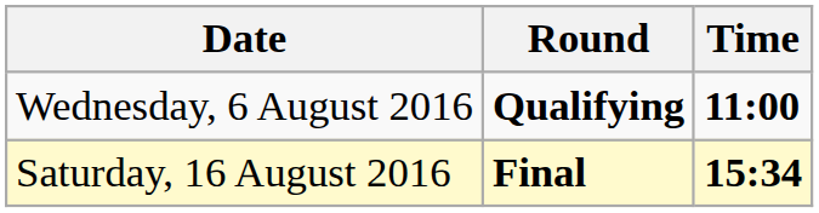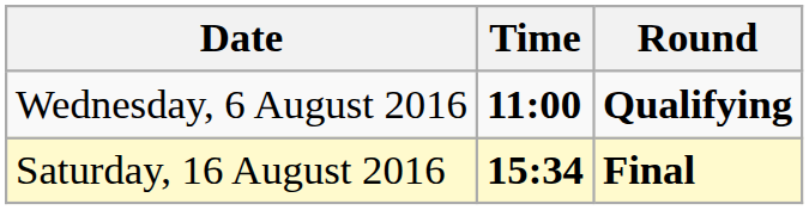columns swapped: Time <-> Round
